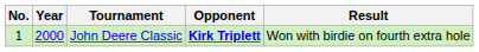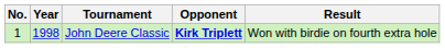John Deere Classic | Year: 2000 -> 1998
